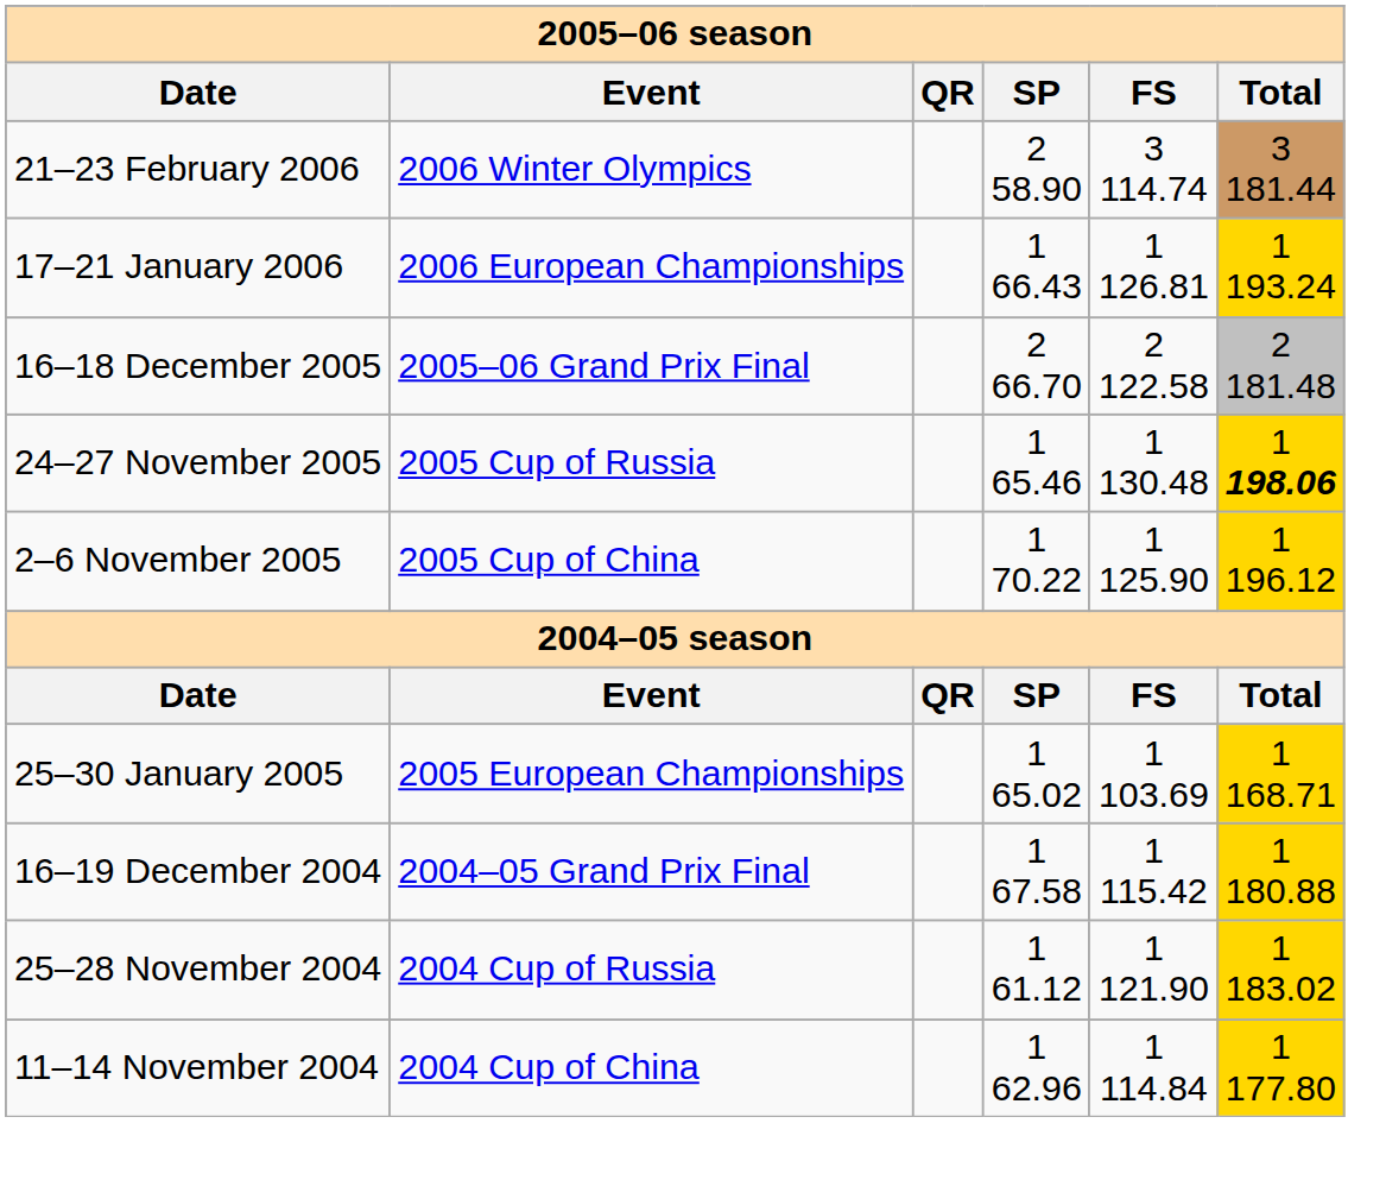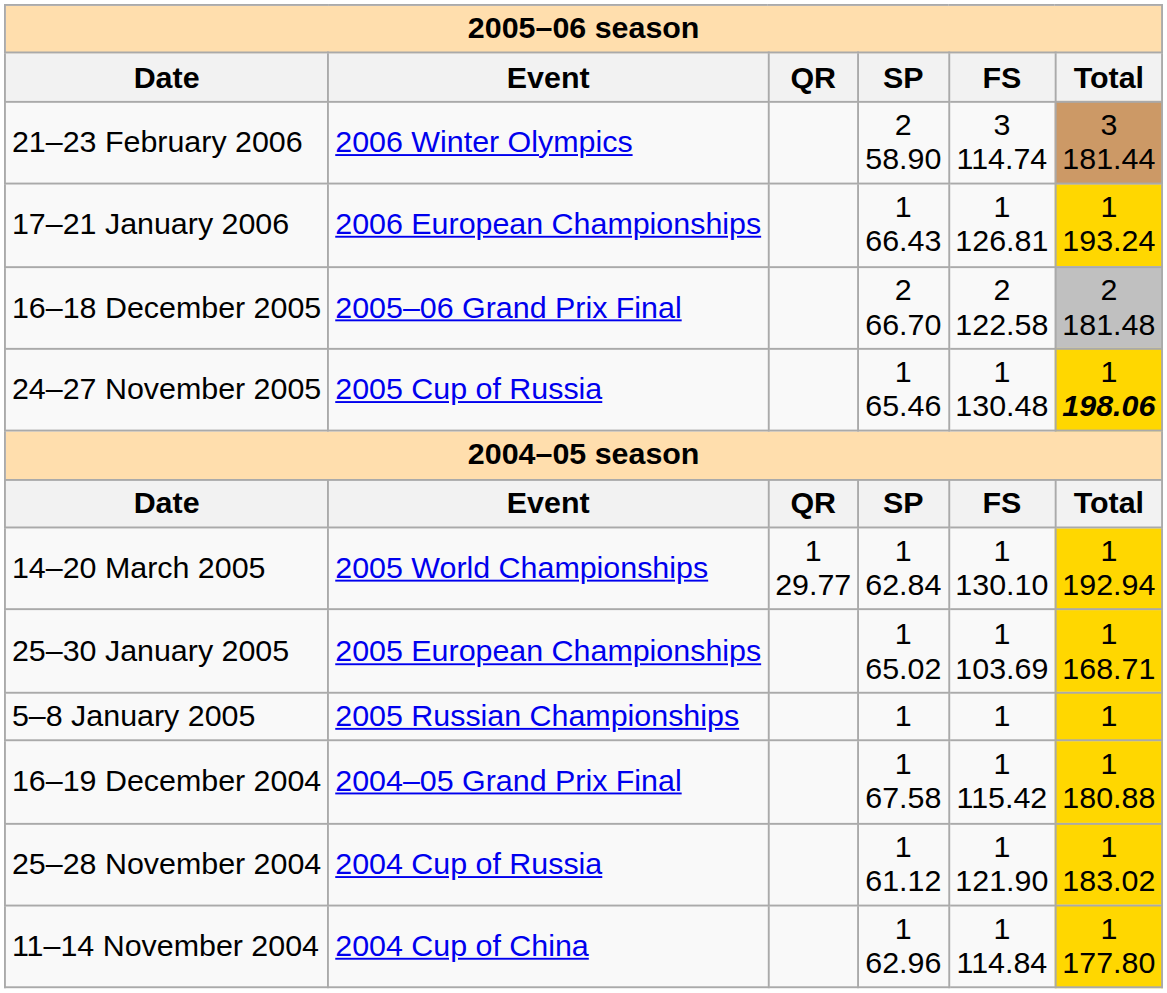- row: 2–6 November 2005 | 2005 Cup of China | 1 70.22 | 1 125.90 | 1 196.12
+ row: 14–20 March 2005 | 2005 World Championships | 1 29.77 | 1 62.84 | 1 130.10 | 1 192.94
+ row: 5–8 January 2005 | 2005 Russian Championships | 1 | 1 | 1
